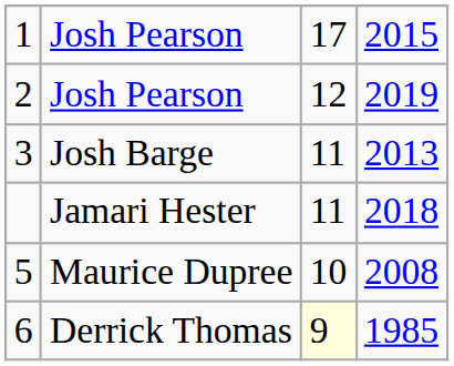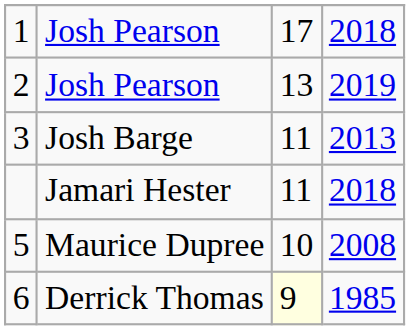1 | column 4: 2015 -> 2018
2 | column 3: 12 -> 13
